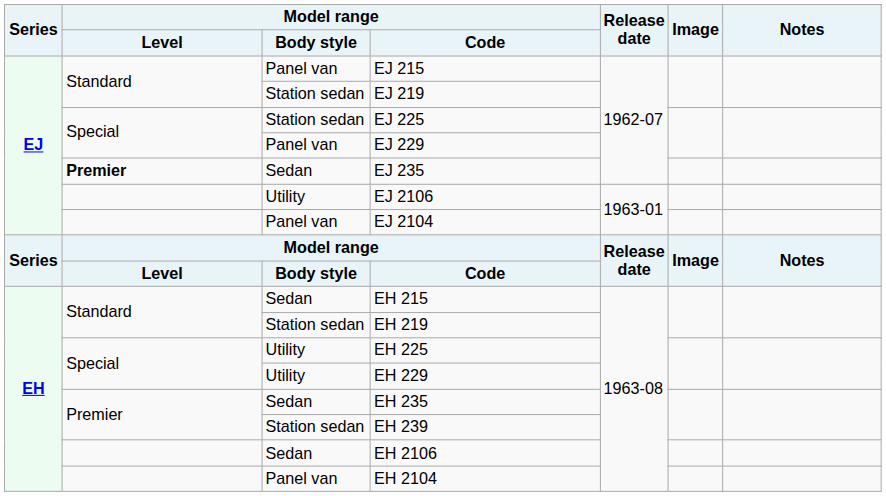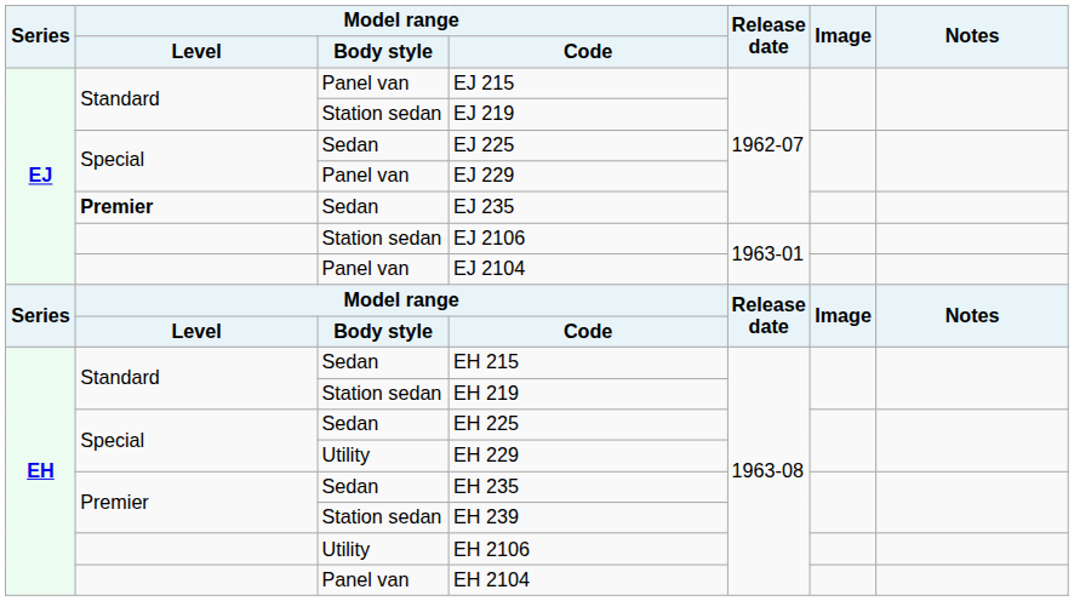EJ 225 | Model range / Body style: Station sedan -> Sedan
EJ 2106 | Model range / Body style: Utility -> Station sedan
EH 225 | Model range / Body style: Utility -> Sedan
EH 2106 | Model range / Body style: Sedan -> Utility
